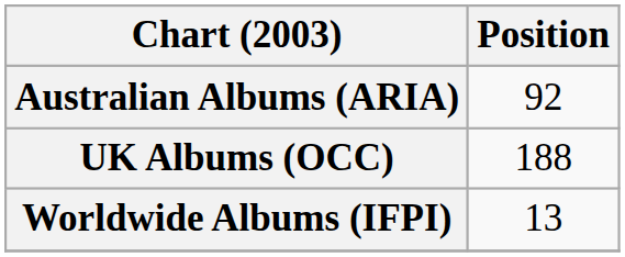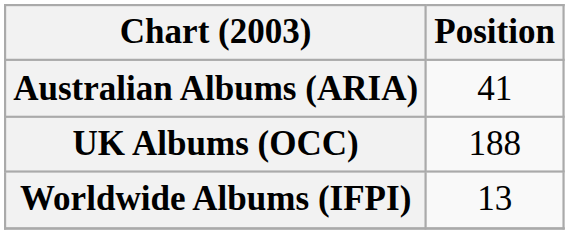Australian Albums (ARIA) | Position: 92 -> 41
